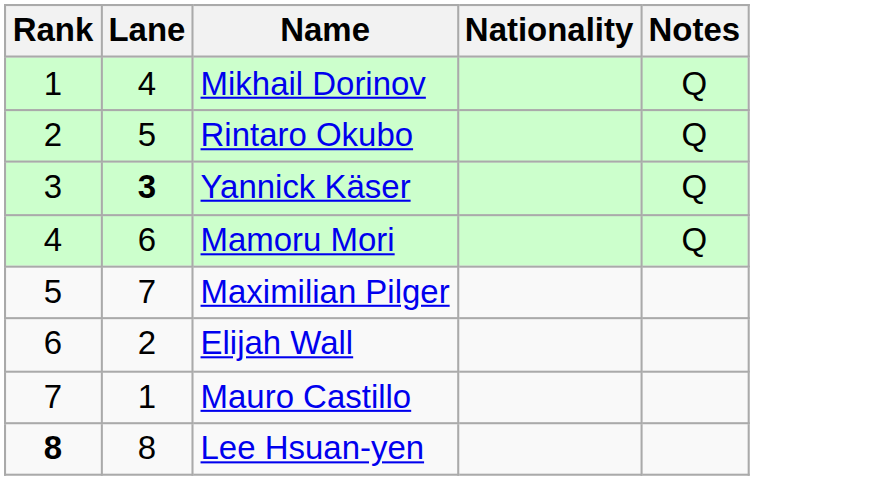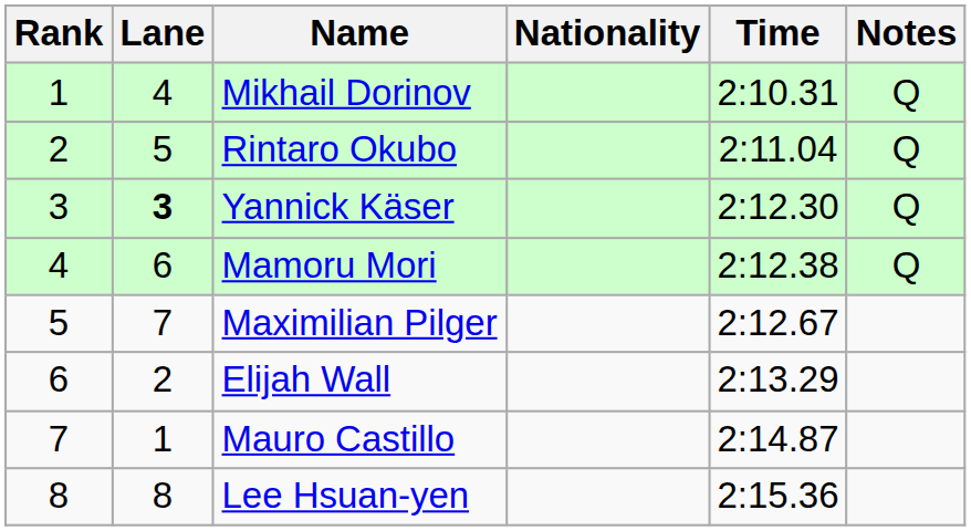+ column: Time | 2:10.31 | 2:11.04 | 2:12.30 | 2:12.38 | 2:12.67 | 2:13.29 | 2:14.87 | 2:15.36
Lee Hsuan-yen | Rank: bold -> normal
